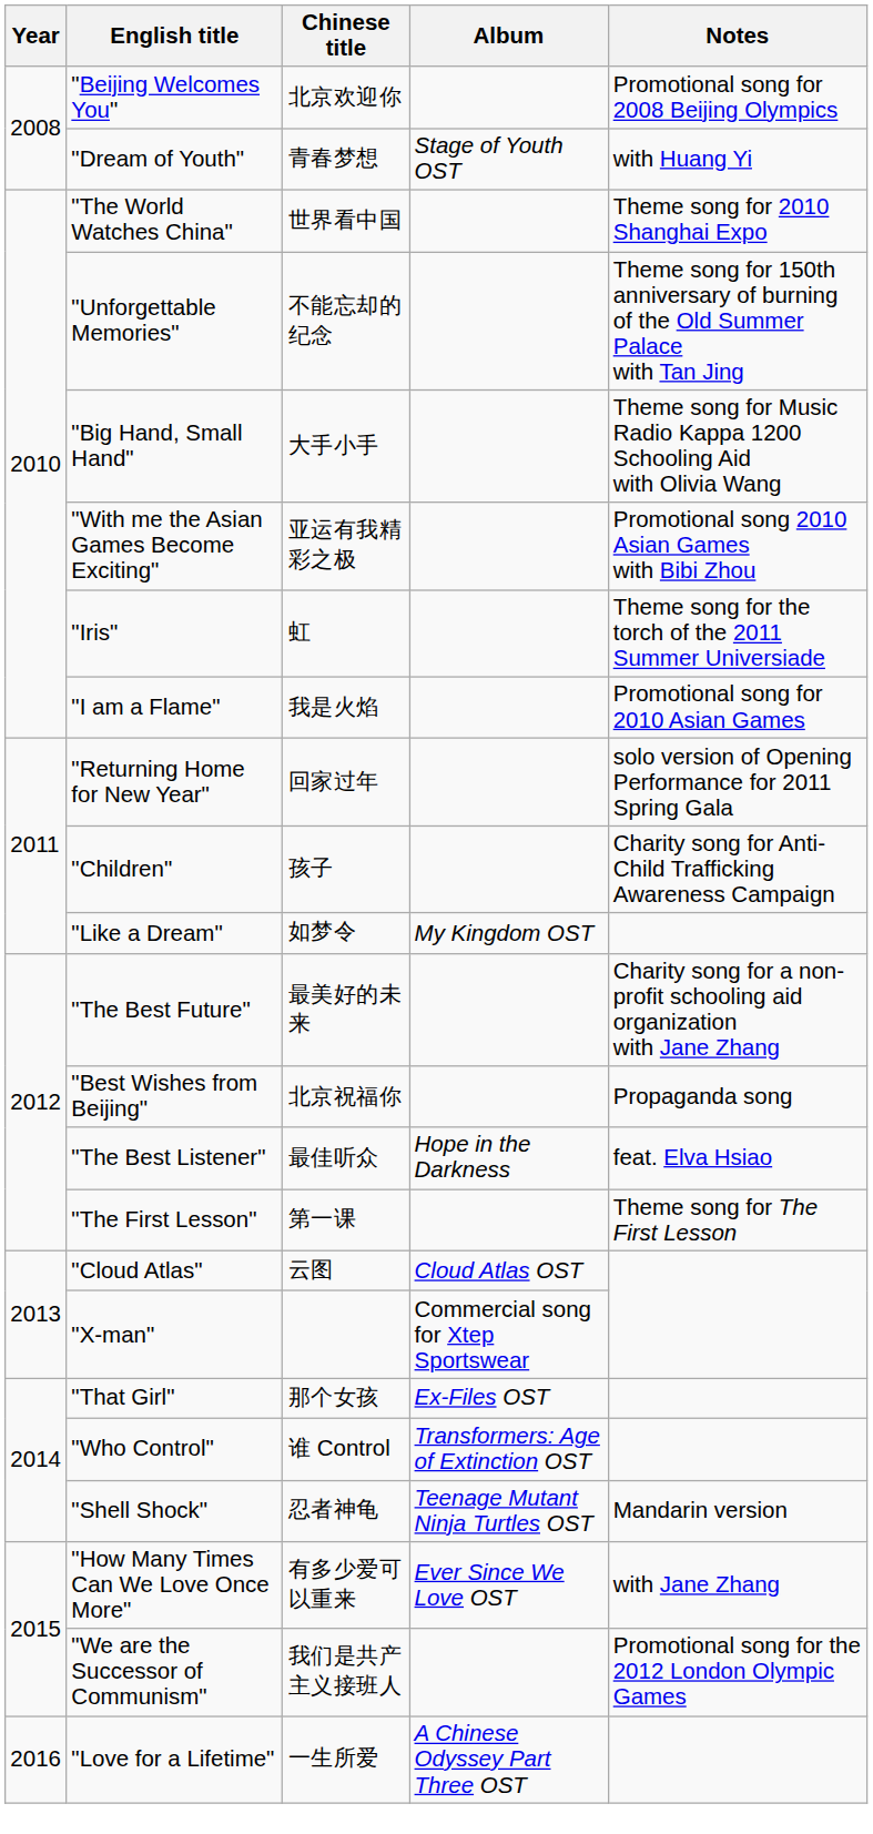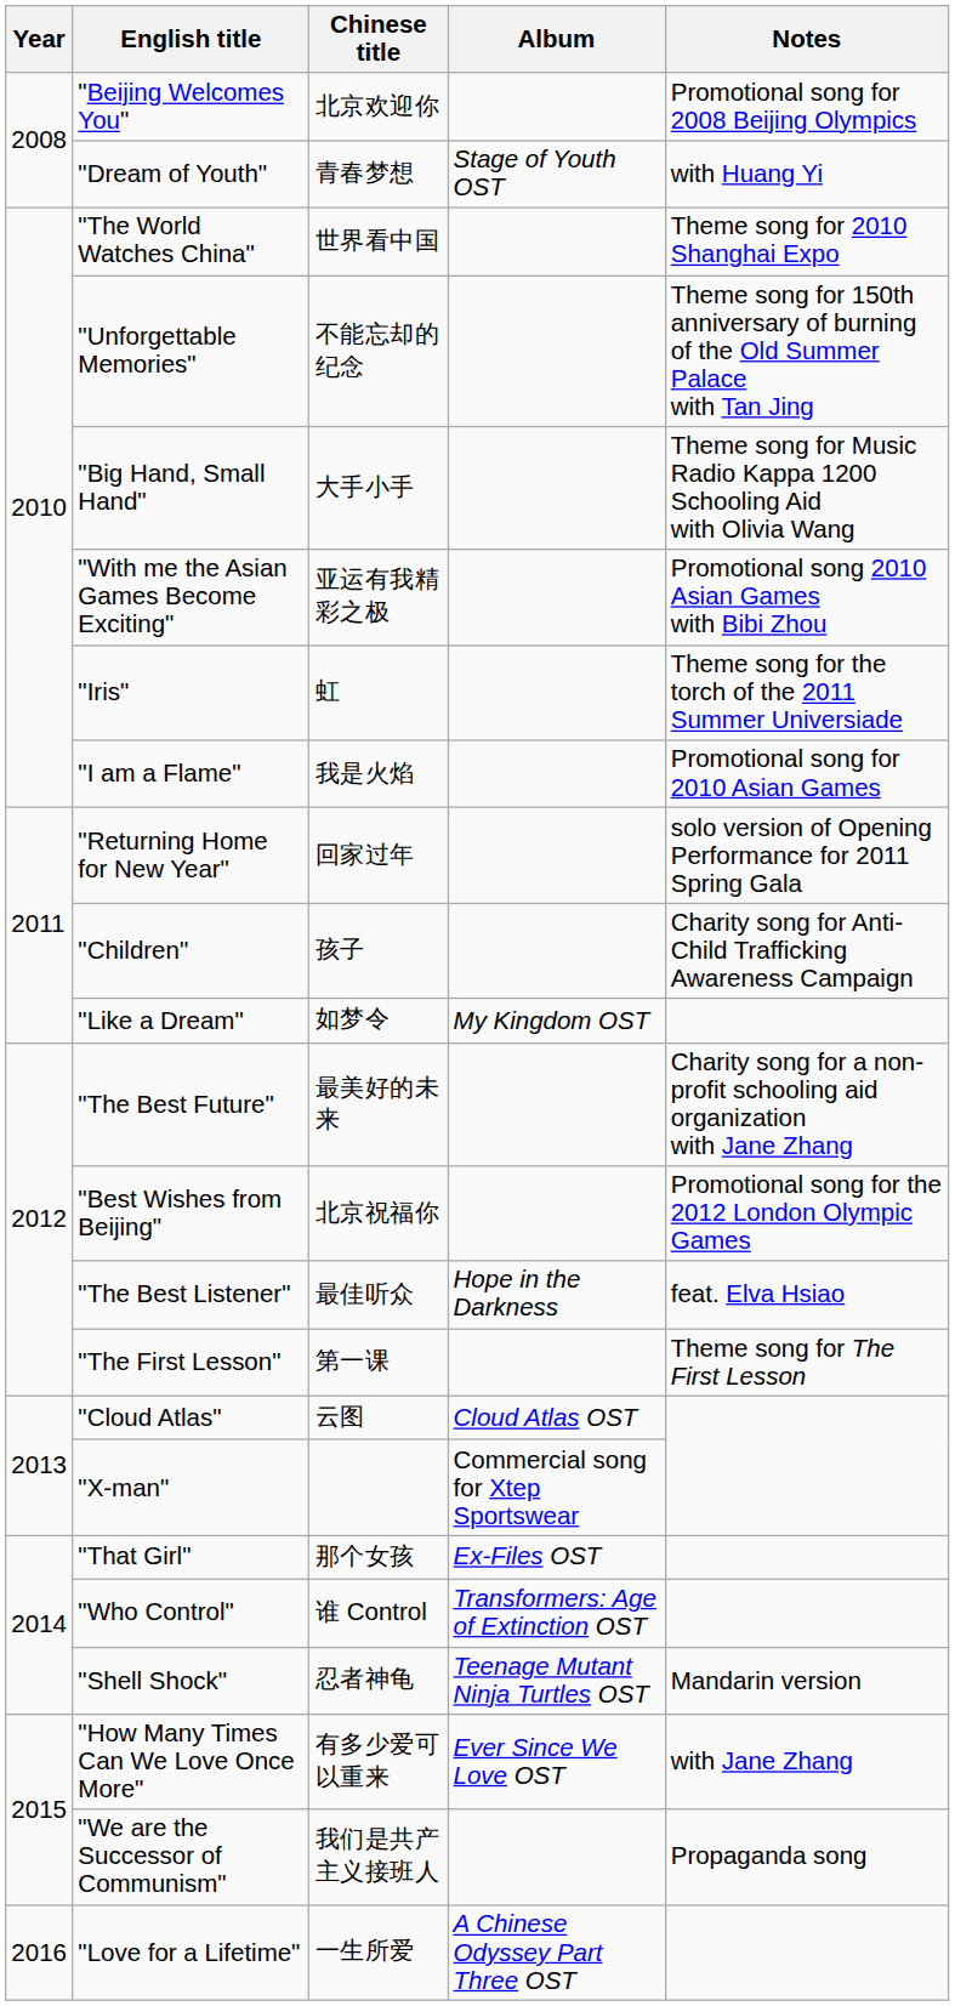"Best Wishes from Beijing" | Notes: Propaganda song -> Promotional song for the 2012 London Olympic Games
"We are the Successor of Communism" | Notes: Promotional song for the 2012 London Olympic Games -> Propaganda song
